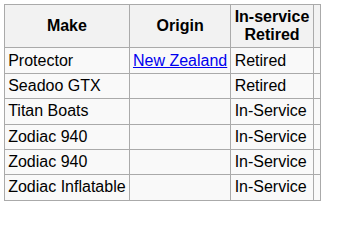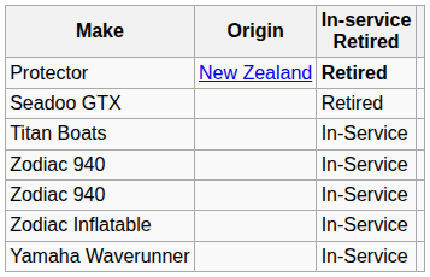Protector | In-service Retired: normal -> bold
+ row: Yamaha Waverunner | In-Service
